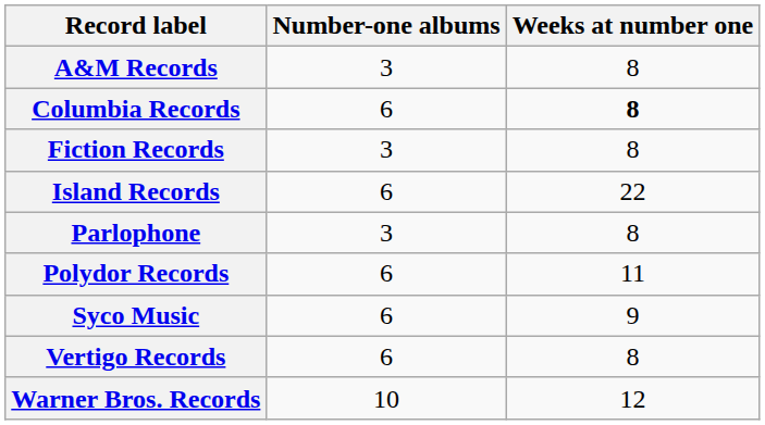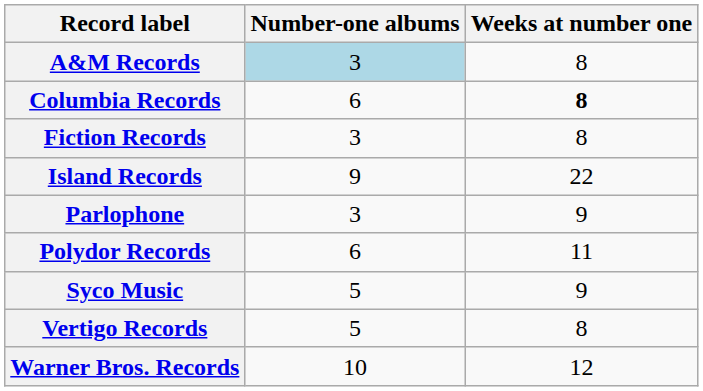A&M Records | Number-one albums: no background -> lightblue background
Island Records | Number-one albums: 6 -> 9
Parlophone | Weeks at number one: 8 -> 9
Syco Music | Number-one albums: 6 -> 5
Vertigo Records | Number-one albums: 6 -> 5
